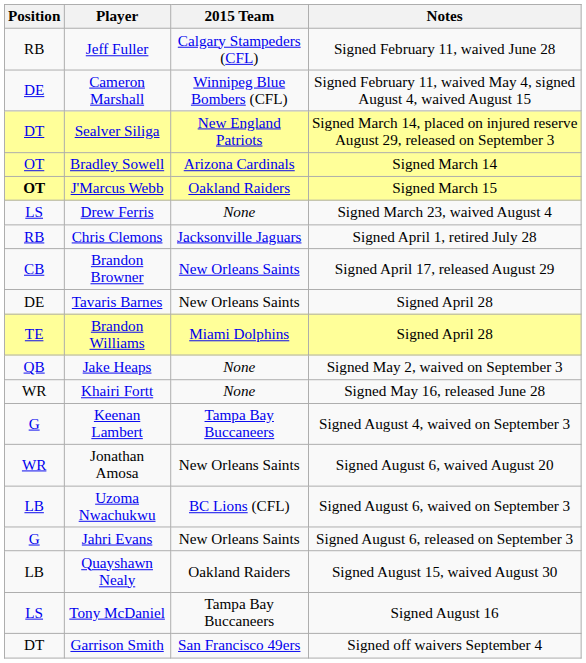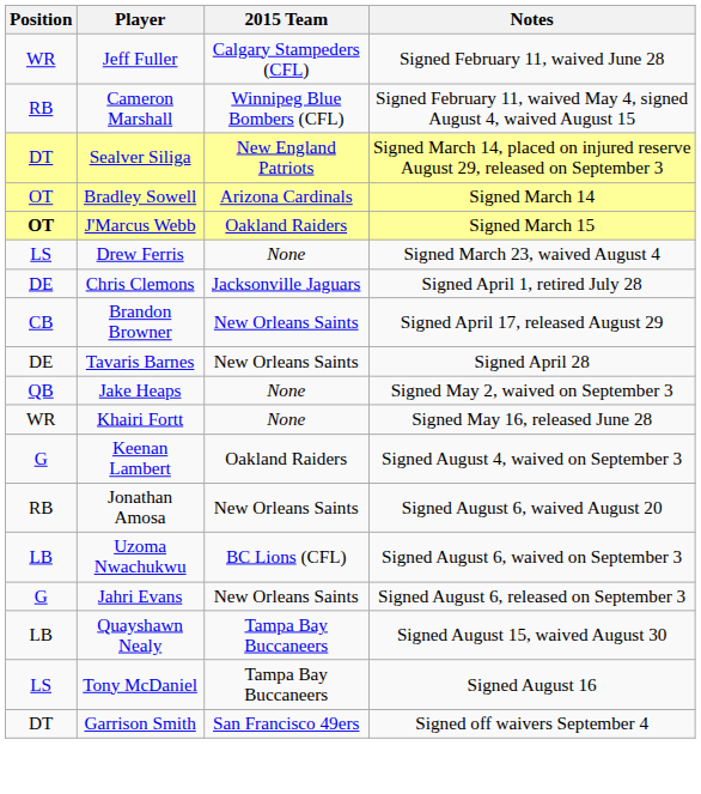Jeff Fuller | Position: RB -> WR
Cameron Marshall | Position: DE -> RB
Chris Clemons | Position: RB -> DE
- row: TE | Brandon Williams | Miami Dolphins | Signed April 28
Keenan Lambert | 2015 Team: Tampa Bay Buccaneers -> Oakland Raiders
Jonathan Amosa | Position: WR -> RB
Quayshawn Nealy | 2015 Team: Oakland Raiders -> Tampa Bay Buccaneers
